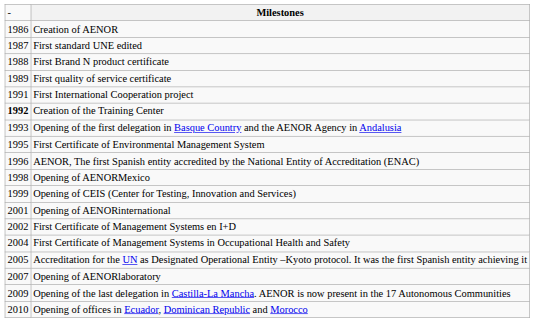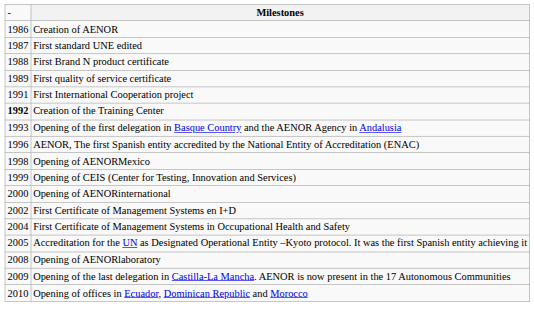- row: 1995 | First Certificate of Environmental Management System
Opening of AENORinternational | column 1: 2001 -> 2000
Opening of AENORlaboratory | column 1: 2007 -> 2008
